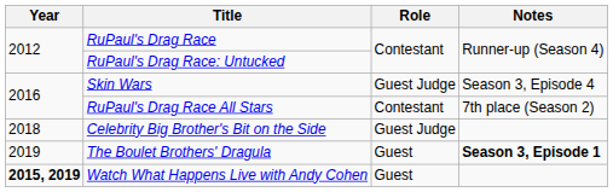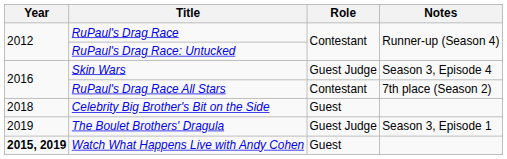Celebrity Big Brother's Bit on the Side | Role: Guest Judge -> Guest
The Boulet Brothers' Dragula | Role: Guest -> Guest Judge
The Boulet Brothers' Dragula | Notes: bold -> normal
